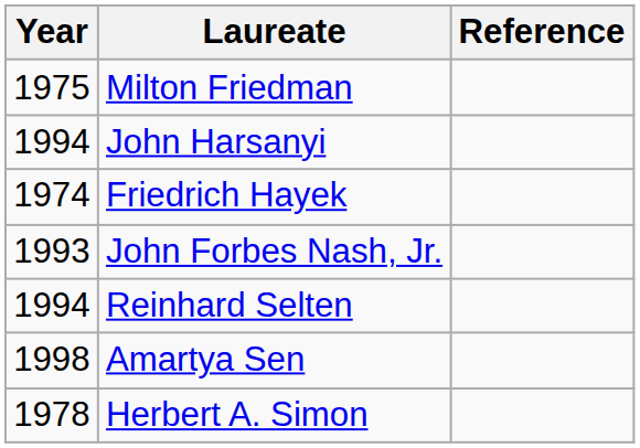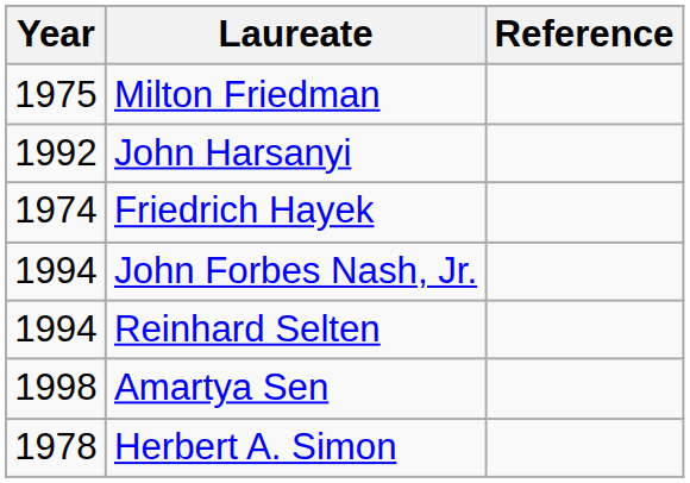John Harsanyi | Year: 1994 -> 1992
John Forbes Nash, Jr. | Year: 1993 -> 1994
